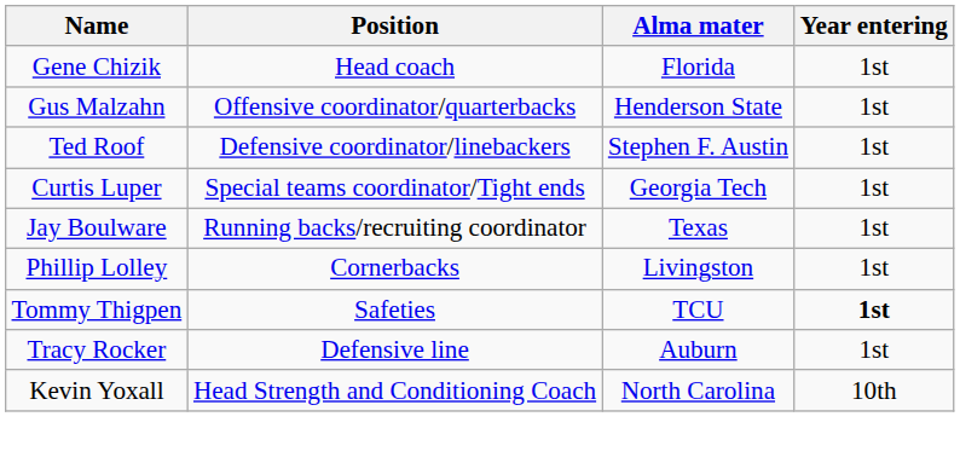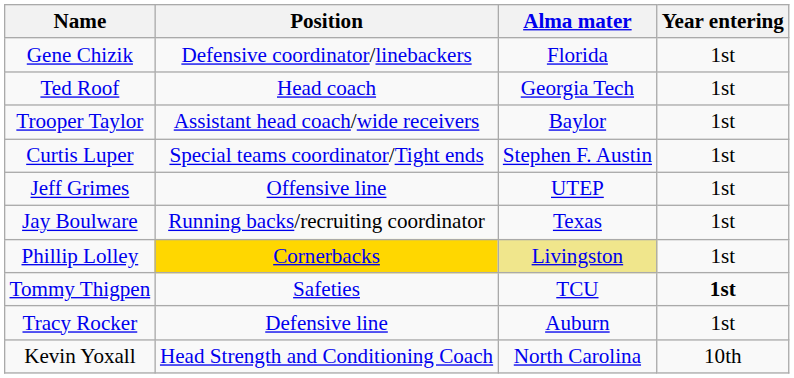Gene Chizik | Position: Head coach -> Defensive coordinator/linebackers
- row: Gus Malzahn | Offensive coordinator/quarterbacks | Henderson State | 1st
Ted Roof | Position: Defensive coordinator/linebackers -> Head coach
Ted Roof | Alma mater: Stephen F. Austin -> Georgia Tech
+ row: Trooper Taylor | Assistant head coach/wide receivers | Baylor | 1st
Curtis Luper | Alma mater: Georgia Tech -> Stephen F. Austin
+ row: Jeff Grimes | Offensive line | UTEP | 1st
Phillip Lolley | Position: no background -> gold background
Phillip Lolley | Alma mater: no background -> khaki background
